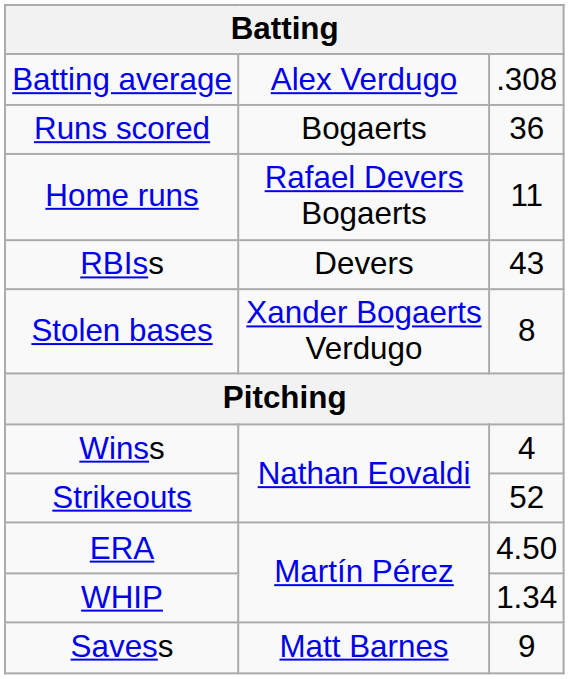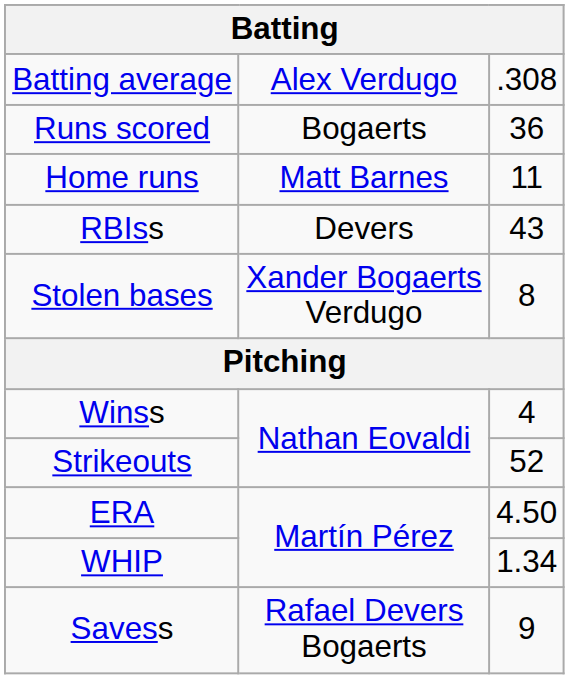Home runs | column 2: Rafael Devers Bogaerts -> Matt Barnes
Savess | column 2: Matt Barnes -> Rafael Devers Bogaerts
